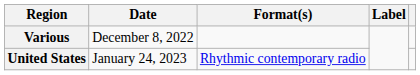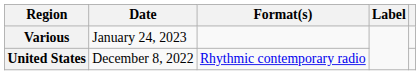Various | Date: December 8, 2022 -> January 24, 2023
United States | Date: January 24, 2023 -> December 8, 2022
